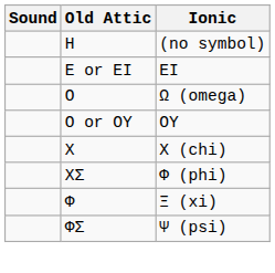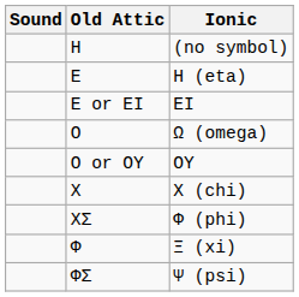+ row: Ε | Η (eta)
